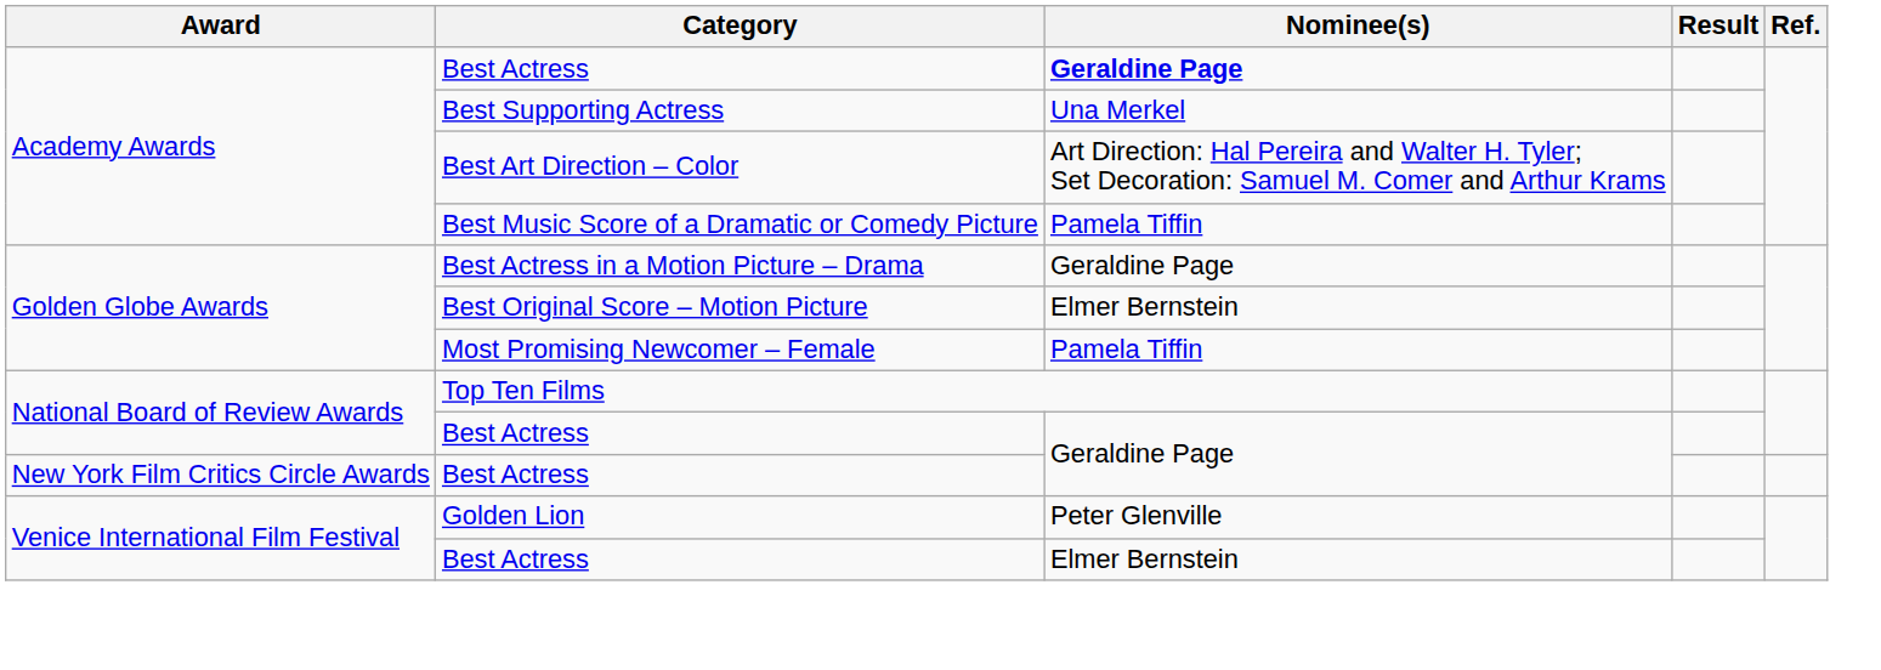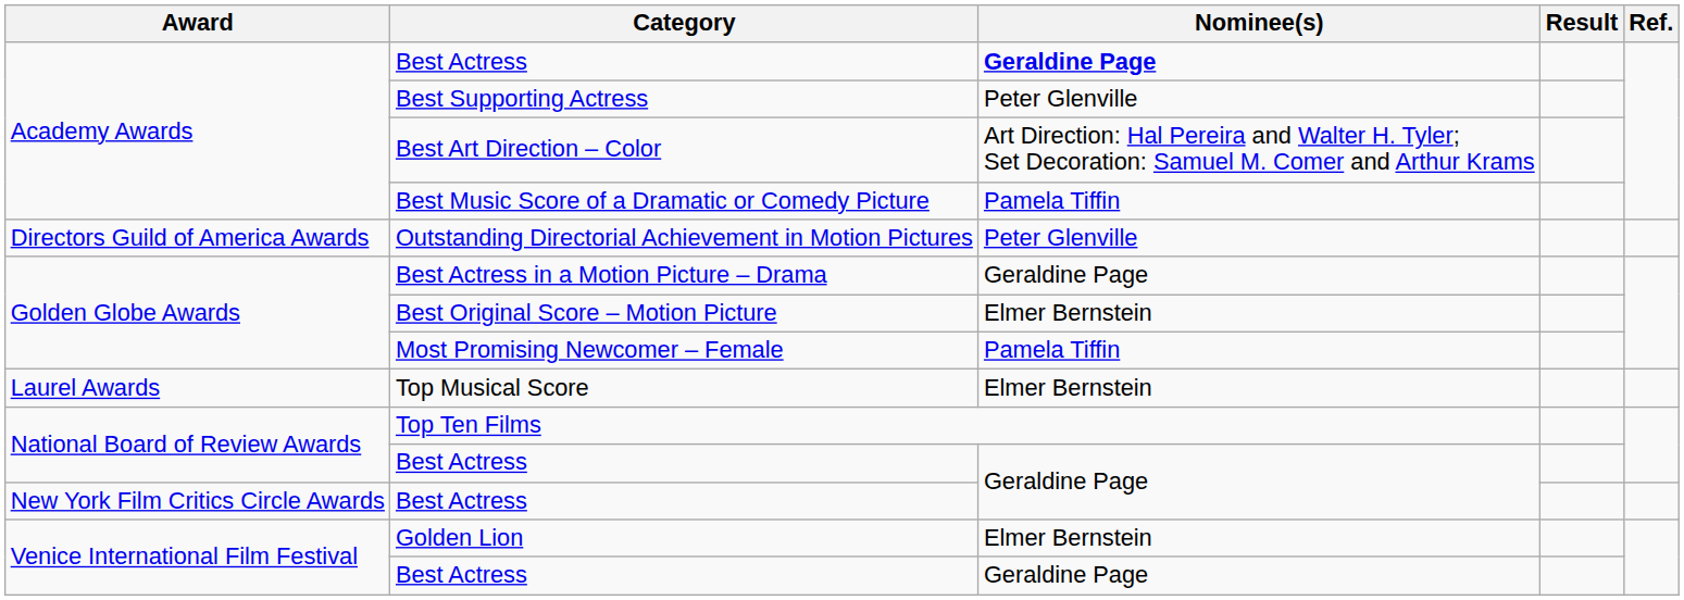Best Supporting Actress | Nominee(s): Una Merkel -> Peter Glenville
+ row: Directors Guild of America Awards | Outstanding Directorial Achievement in Motion Pictures | Peter Glenville
+ row: Laurel Awards | Top Musical Score | Elmer Bernstein
Golden Lion | Nominee(s): Peter Glenville -> Elmer Bernstein
Venice International Film Festival / Best Actress | Nominee(s): Elmer Bernstein -> Geraldine Page
